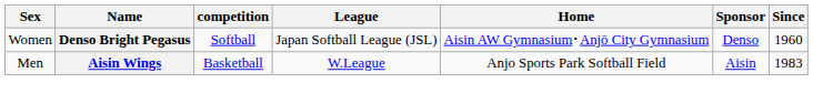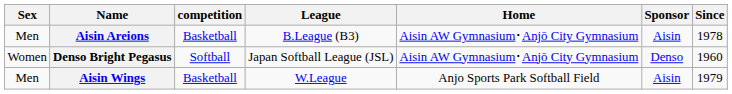+ row: Men | Aisin Areions | Basketball | B.League (B3) | Aisin AW Gymnasium･Anjō City Gymnasium | Aisin | 1978
Aisin Wings | Since: 1983 -> 1979
